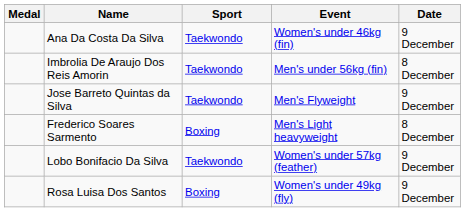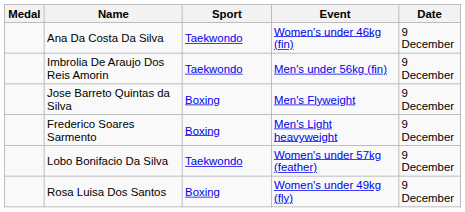Imbrolia De Araujo Dos Reis Amorin | Date: 8 December -> 9 December
Jose Barreto Quintas da Silva | Sport: Taekwondo -> Boxing
Frederico Soares Sarmento | Date: 8 December -> 9 December
